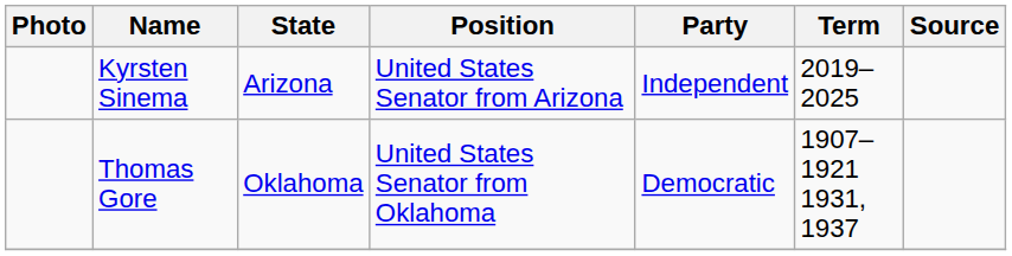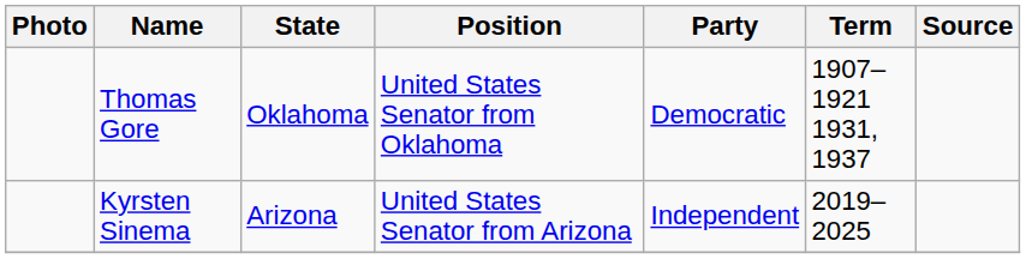rows swapped: Thomas Gore <-> Kyrsten Sinema
